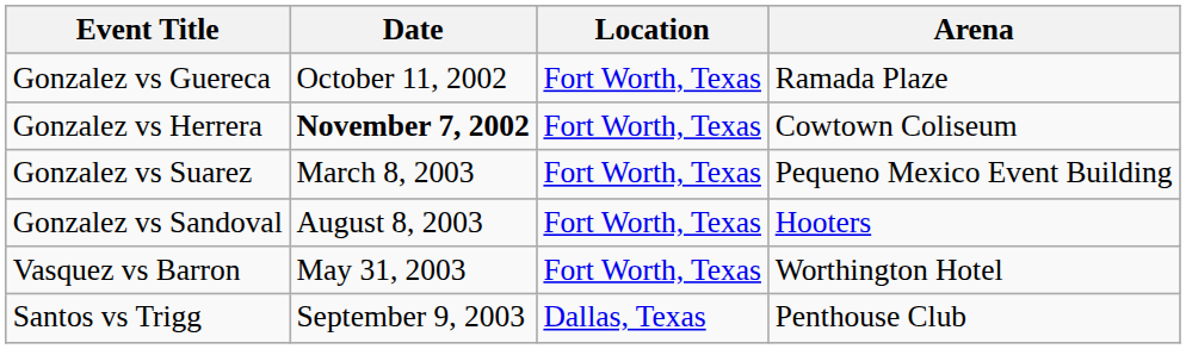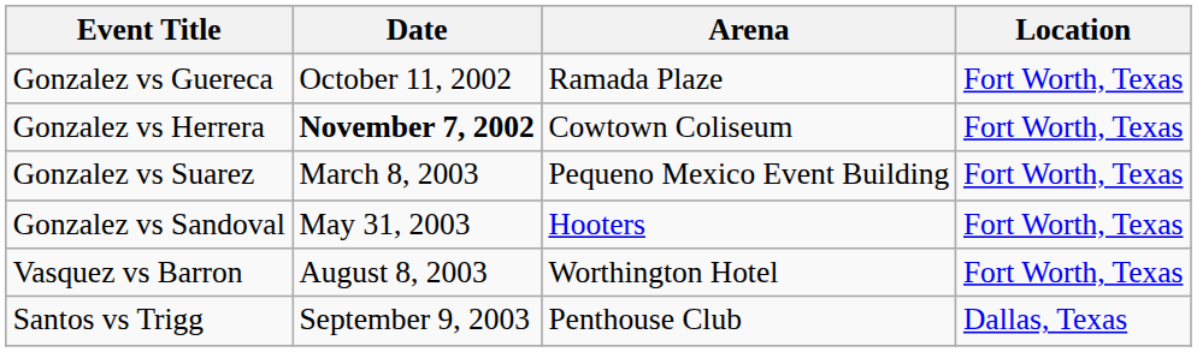columns swapped: Arena <-> Location
Gonzalez vs Sandoval | Date: August 8, 2003 -> May 31, 2003
Vasquez vs Barron | Date: May 31, 2003 -> August 8, 2003
